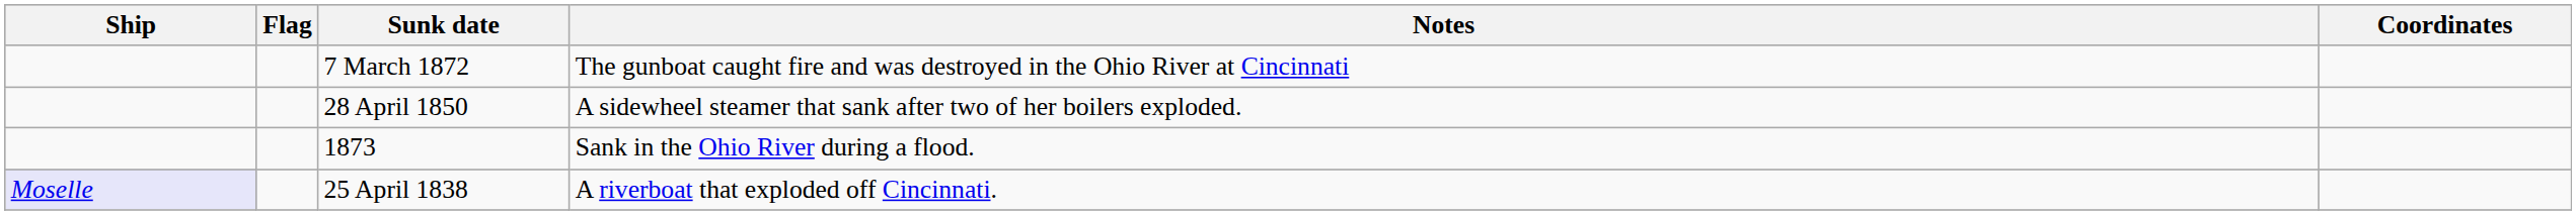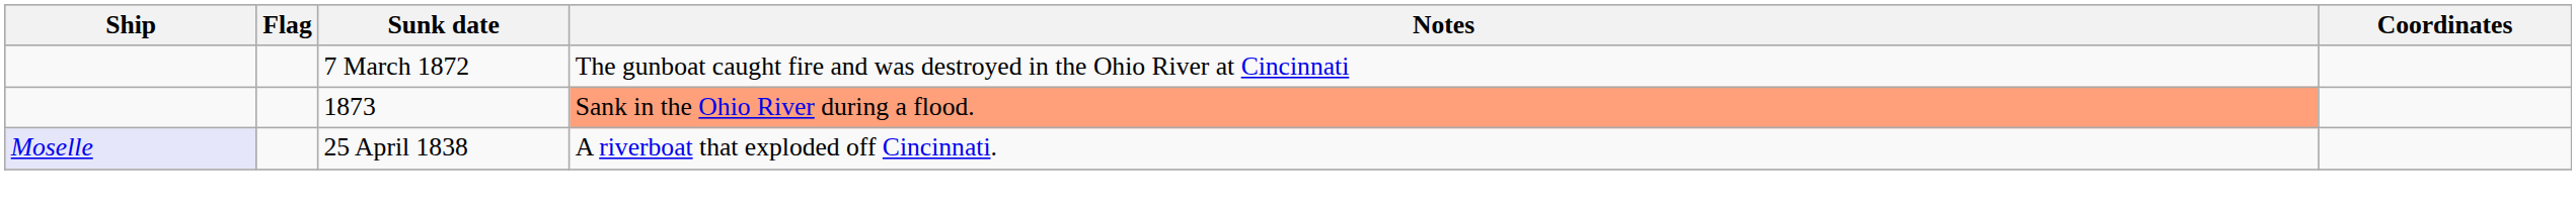- row: 28 April 1850 | A sidewheel steamer that sank after two of her boilers exploded.
1873 | Notes: no background -> lightsalmon background
